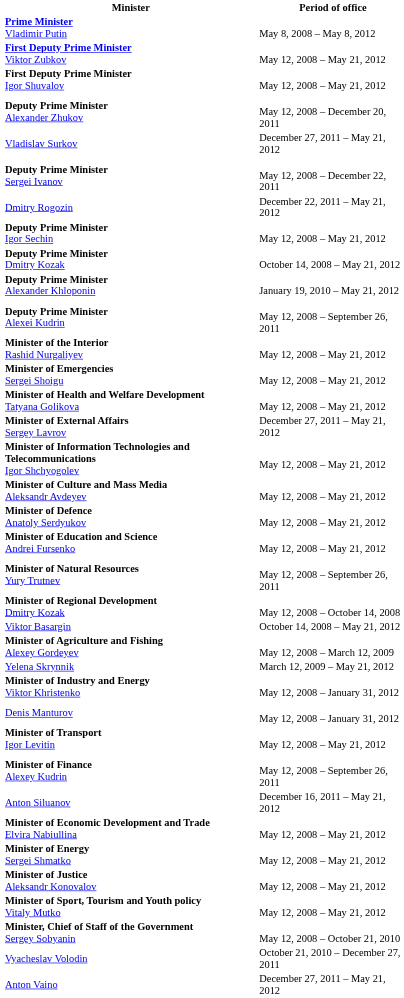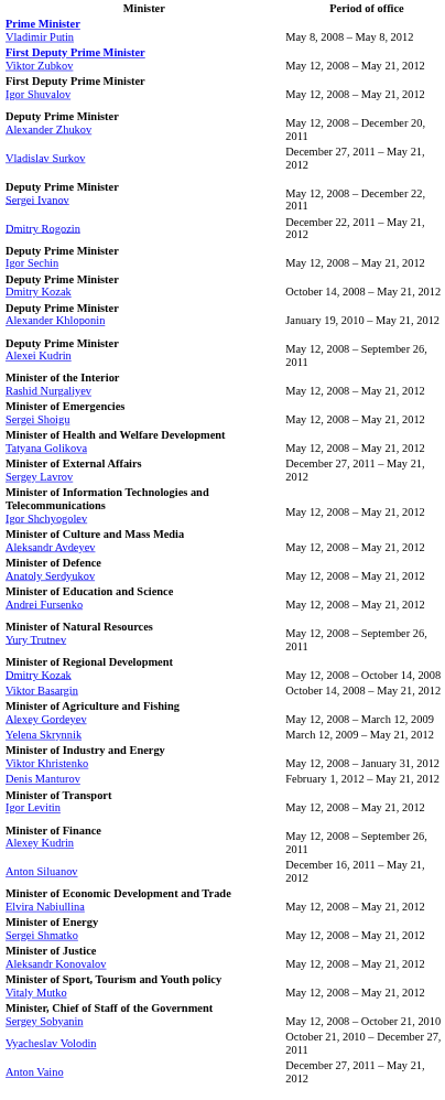Denis Manturov | Period of office: May 12, 2008 – January 31, 2012 -> February 1, 2012 – May 21, 2012
